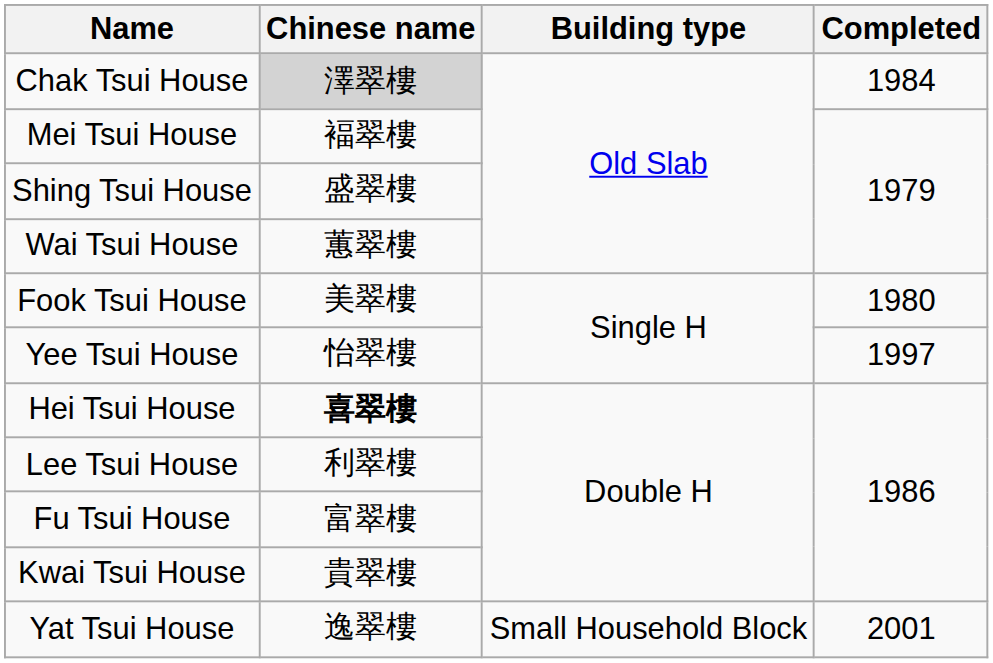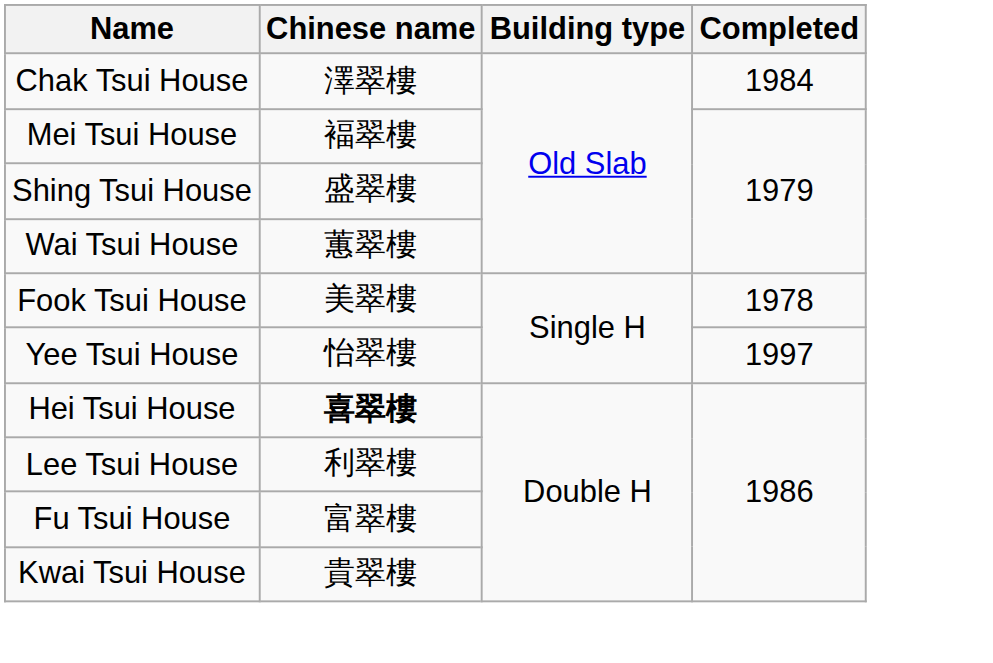Chak Tsui House | Chinese name: lightgrey background -> no background
Fook Tsui House | Completed: 1980 -> 1978
- row: Yat Tsui House | 逸翠樓 | Small Household Block | 2001
